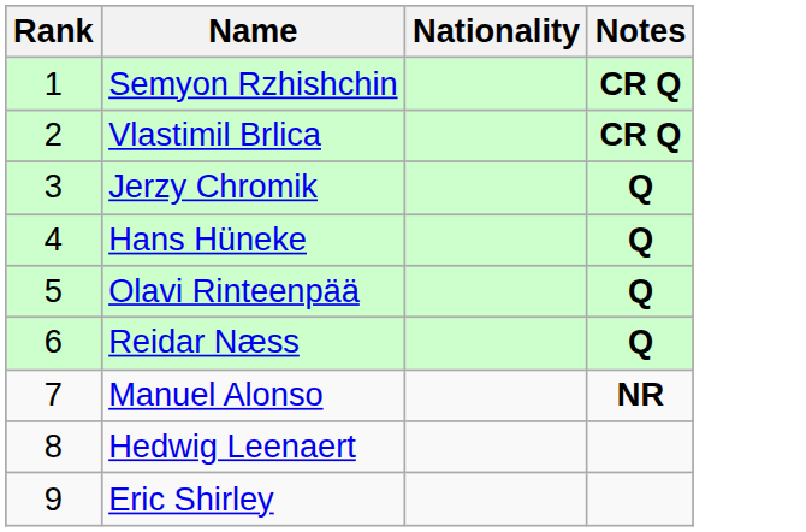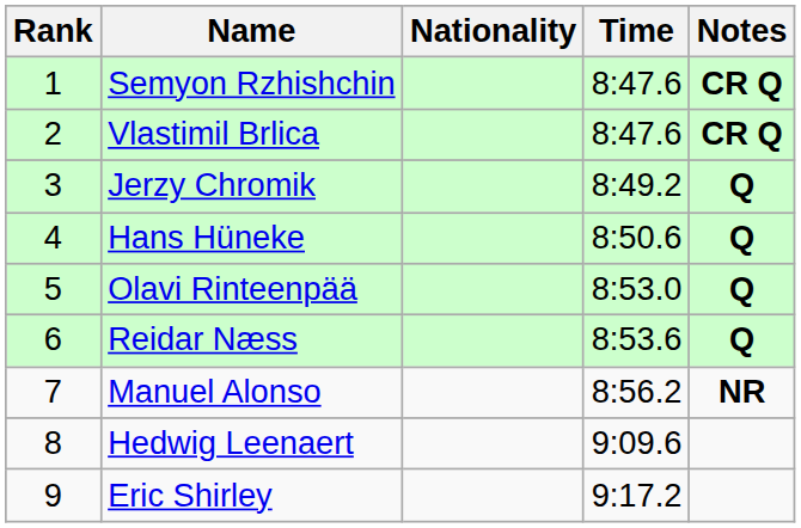+ column: Time | 8:47.6 | 8:47.6 | 8:49.2 | 8:50.6 | 8:53.0 | 8:53.6 | 8:56.2 | 9:09.6 | 9:17.2
